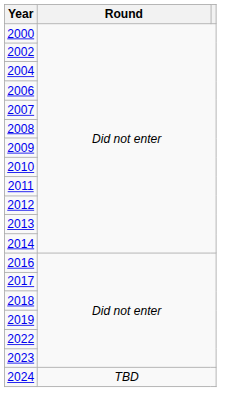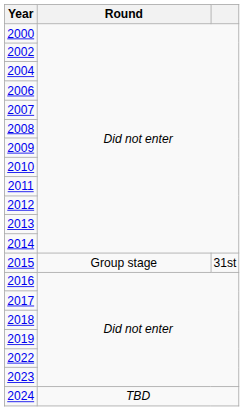+ row: 2015 | Group stage | 31st
